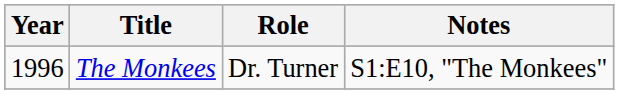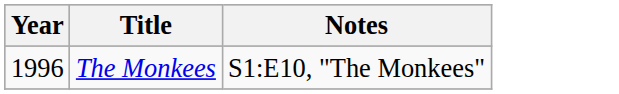- column: Role | Dr. Turner
